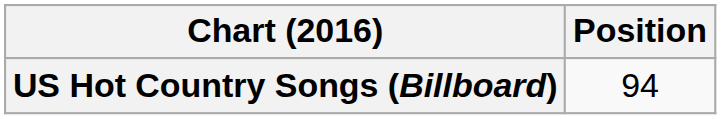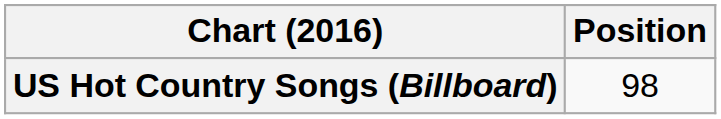US Hot Country Songs (Billboard) | Position: 94 -> 98
